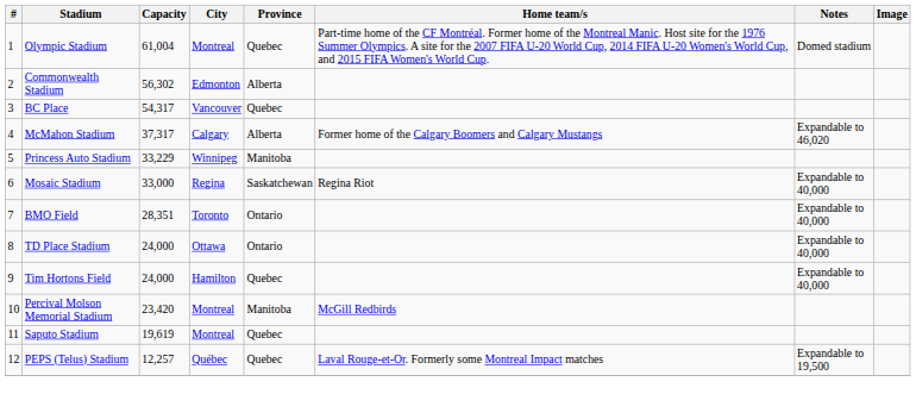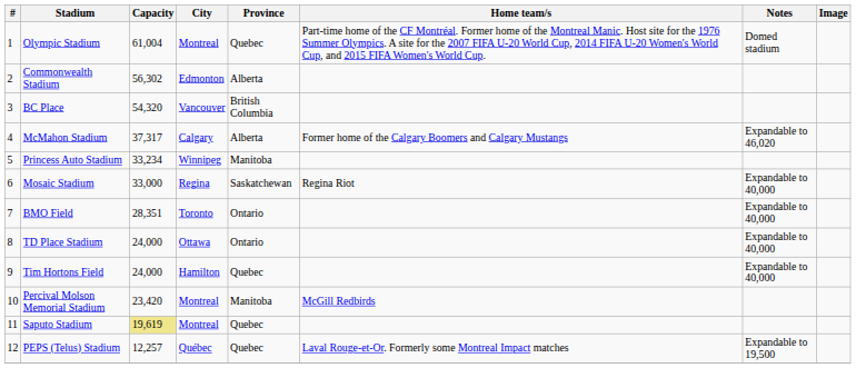BC Place | Capacity: 54,317 -> 54,320
BC Place | Province: Quebec -> British Columbia
Princess Auto Stadium | Capacity: 33,229 -> 33,234
Saputo Stadium | Capacity: no background -> khaki background
